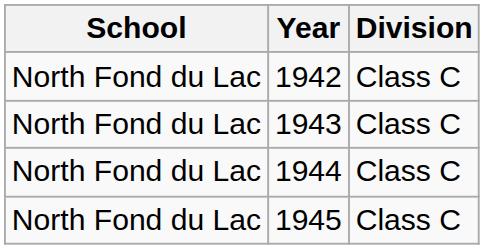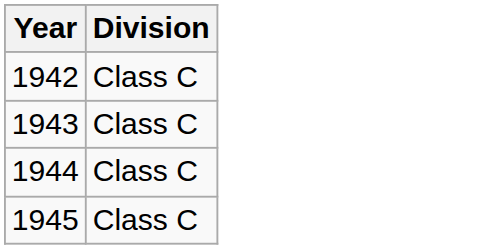- column: School | North Fond du Lac | North Fond du Lac | North Fond du Lac | North Fond du Lac
